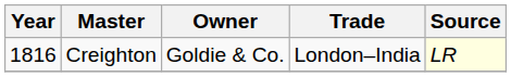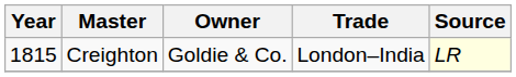Creighton | Year: 1816 -> 1815
